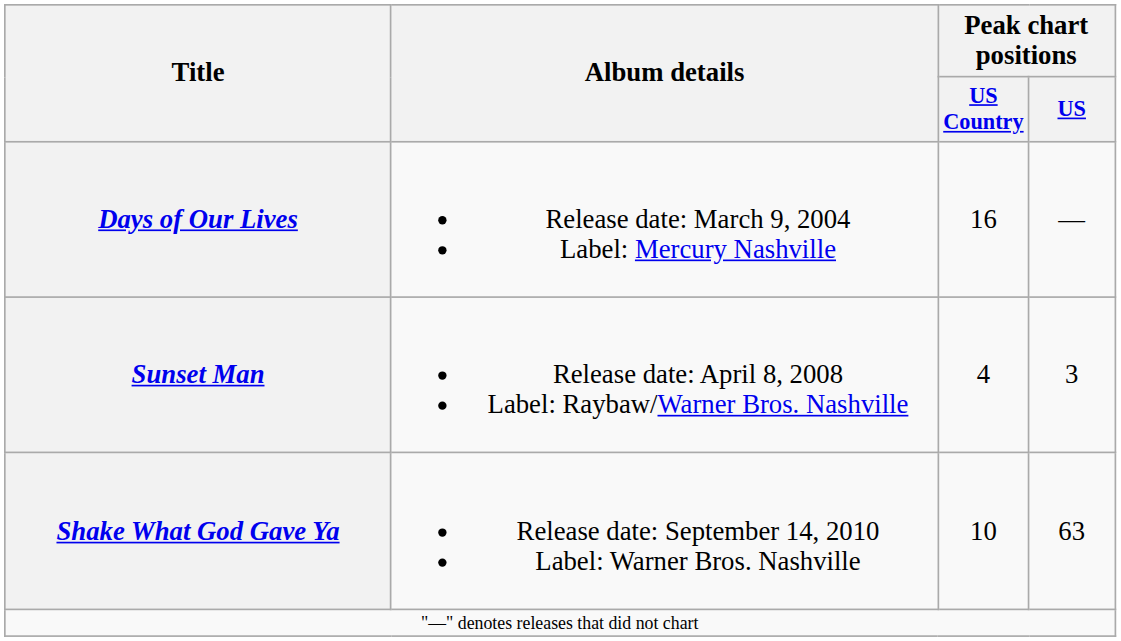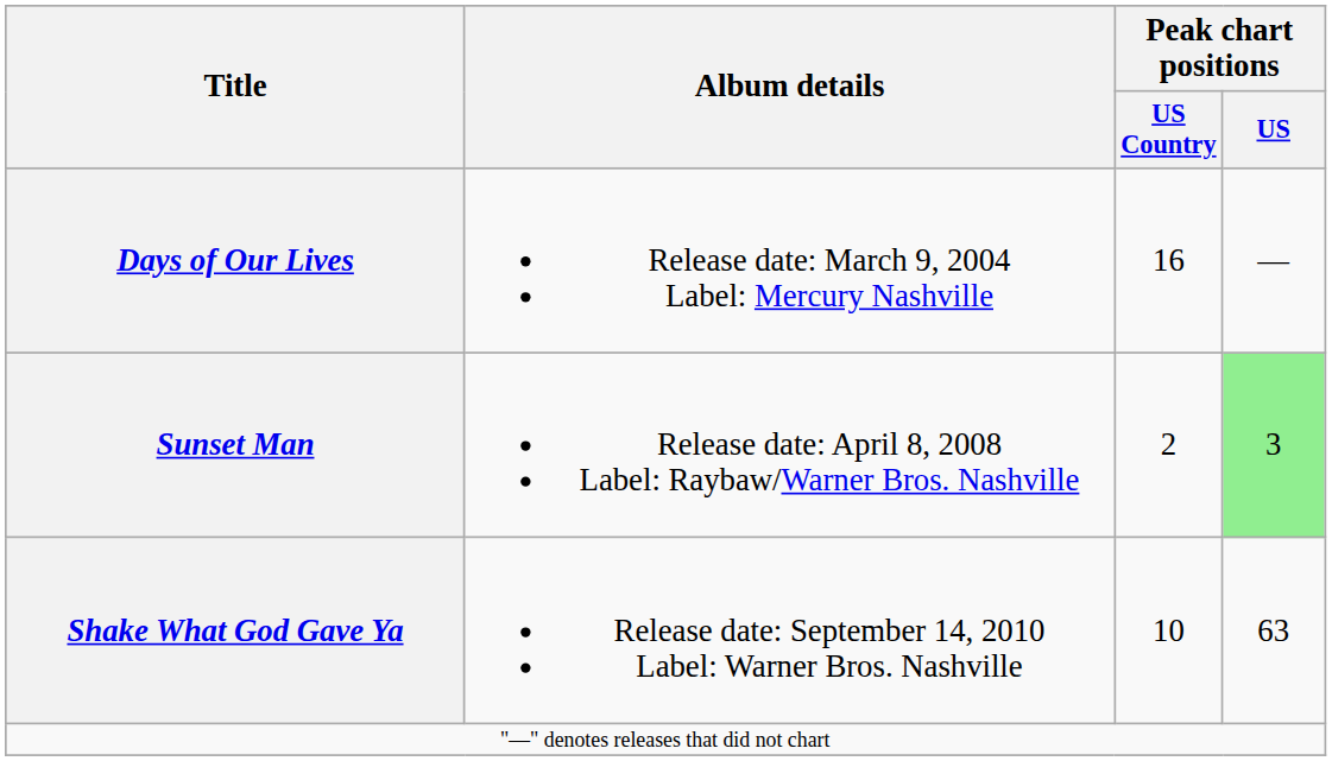Sunset Man | Peak chart positions / US Country: 4 -> 2
Sunset Man | Peak chart positions / US: no background -> lightgreen background
